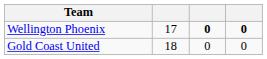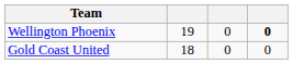Wellington Phoenix | column 2: 17 -> 19
Wellington Phoenix | column 3: bold -> normal
